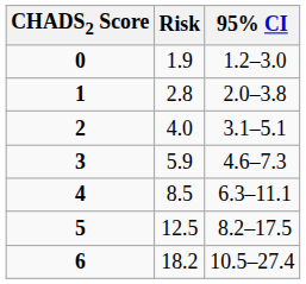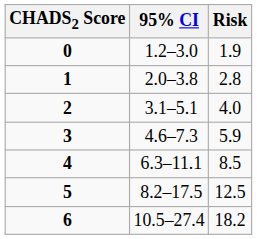columns swapped: Risk <-> 95% CI
